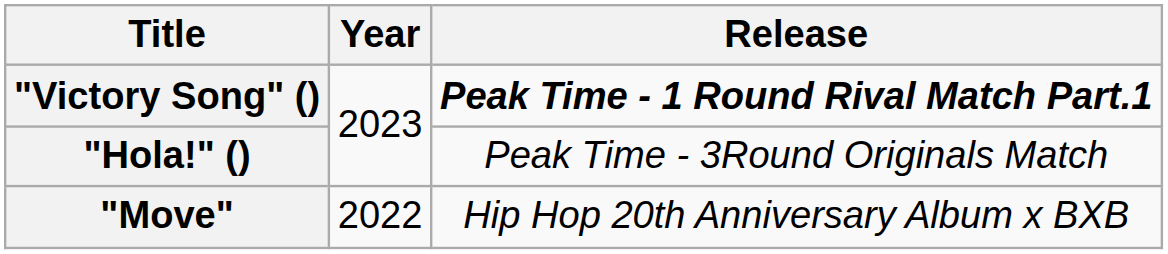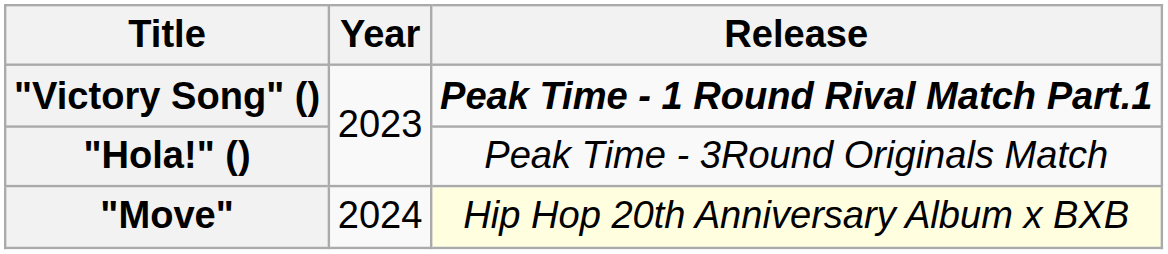"Move" | Year: 2022 -> 2024
"Move" | Release: no background -> lightyellow background
